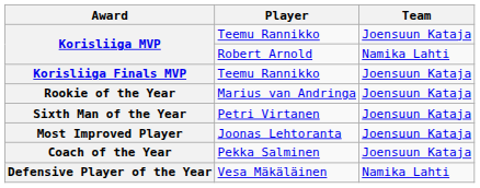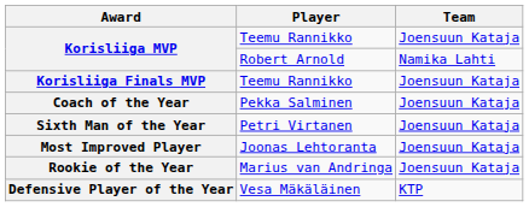rows swapped: Coach of the Year <-> Rookie of the Year
Defensive Player of the Year | Team: Namika Lahti -> KTP
